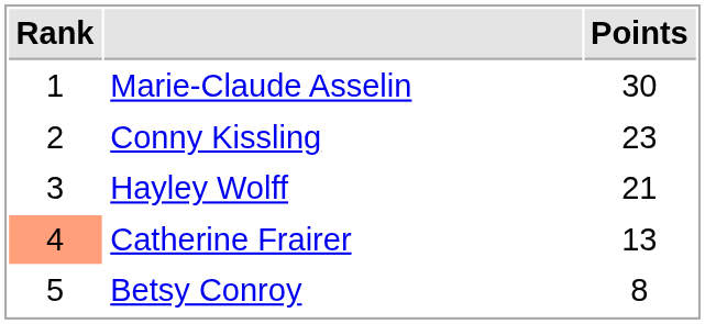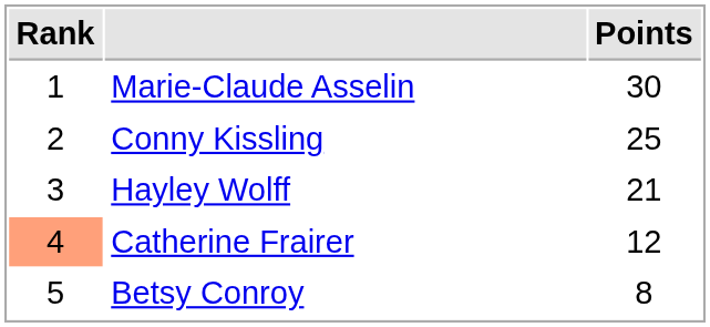Conny Kissling | Points: 23 -> 25
Catherine Frairer | Points: 13 -> 12
